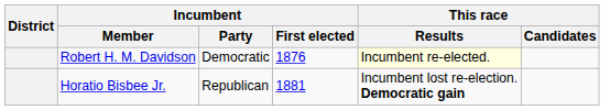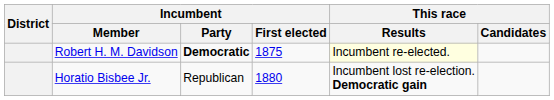Robert H. M. Davidson | Incumbent / Party: normal -> bold
Robert H. M. Davidson | Incumbent / First elected: 1876 -> 1875
Horatio Bisbee Jr. | Incumbent / First elected: 1881 -> 1880
